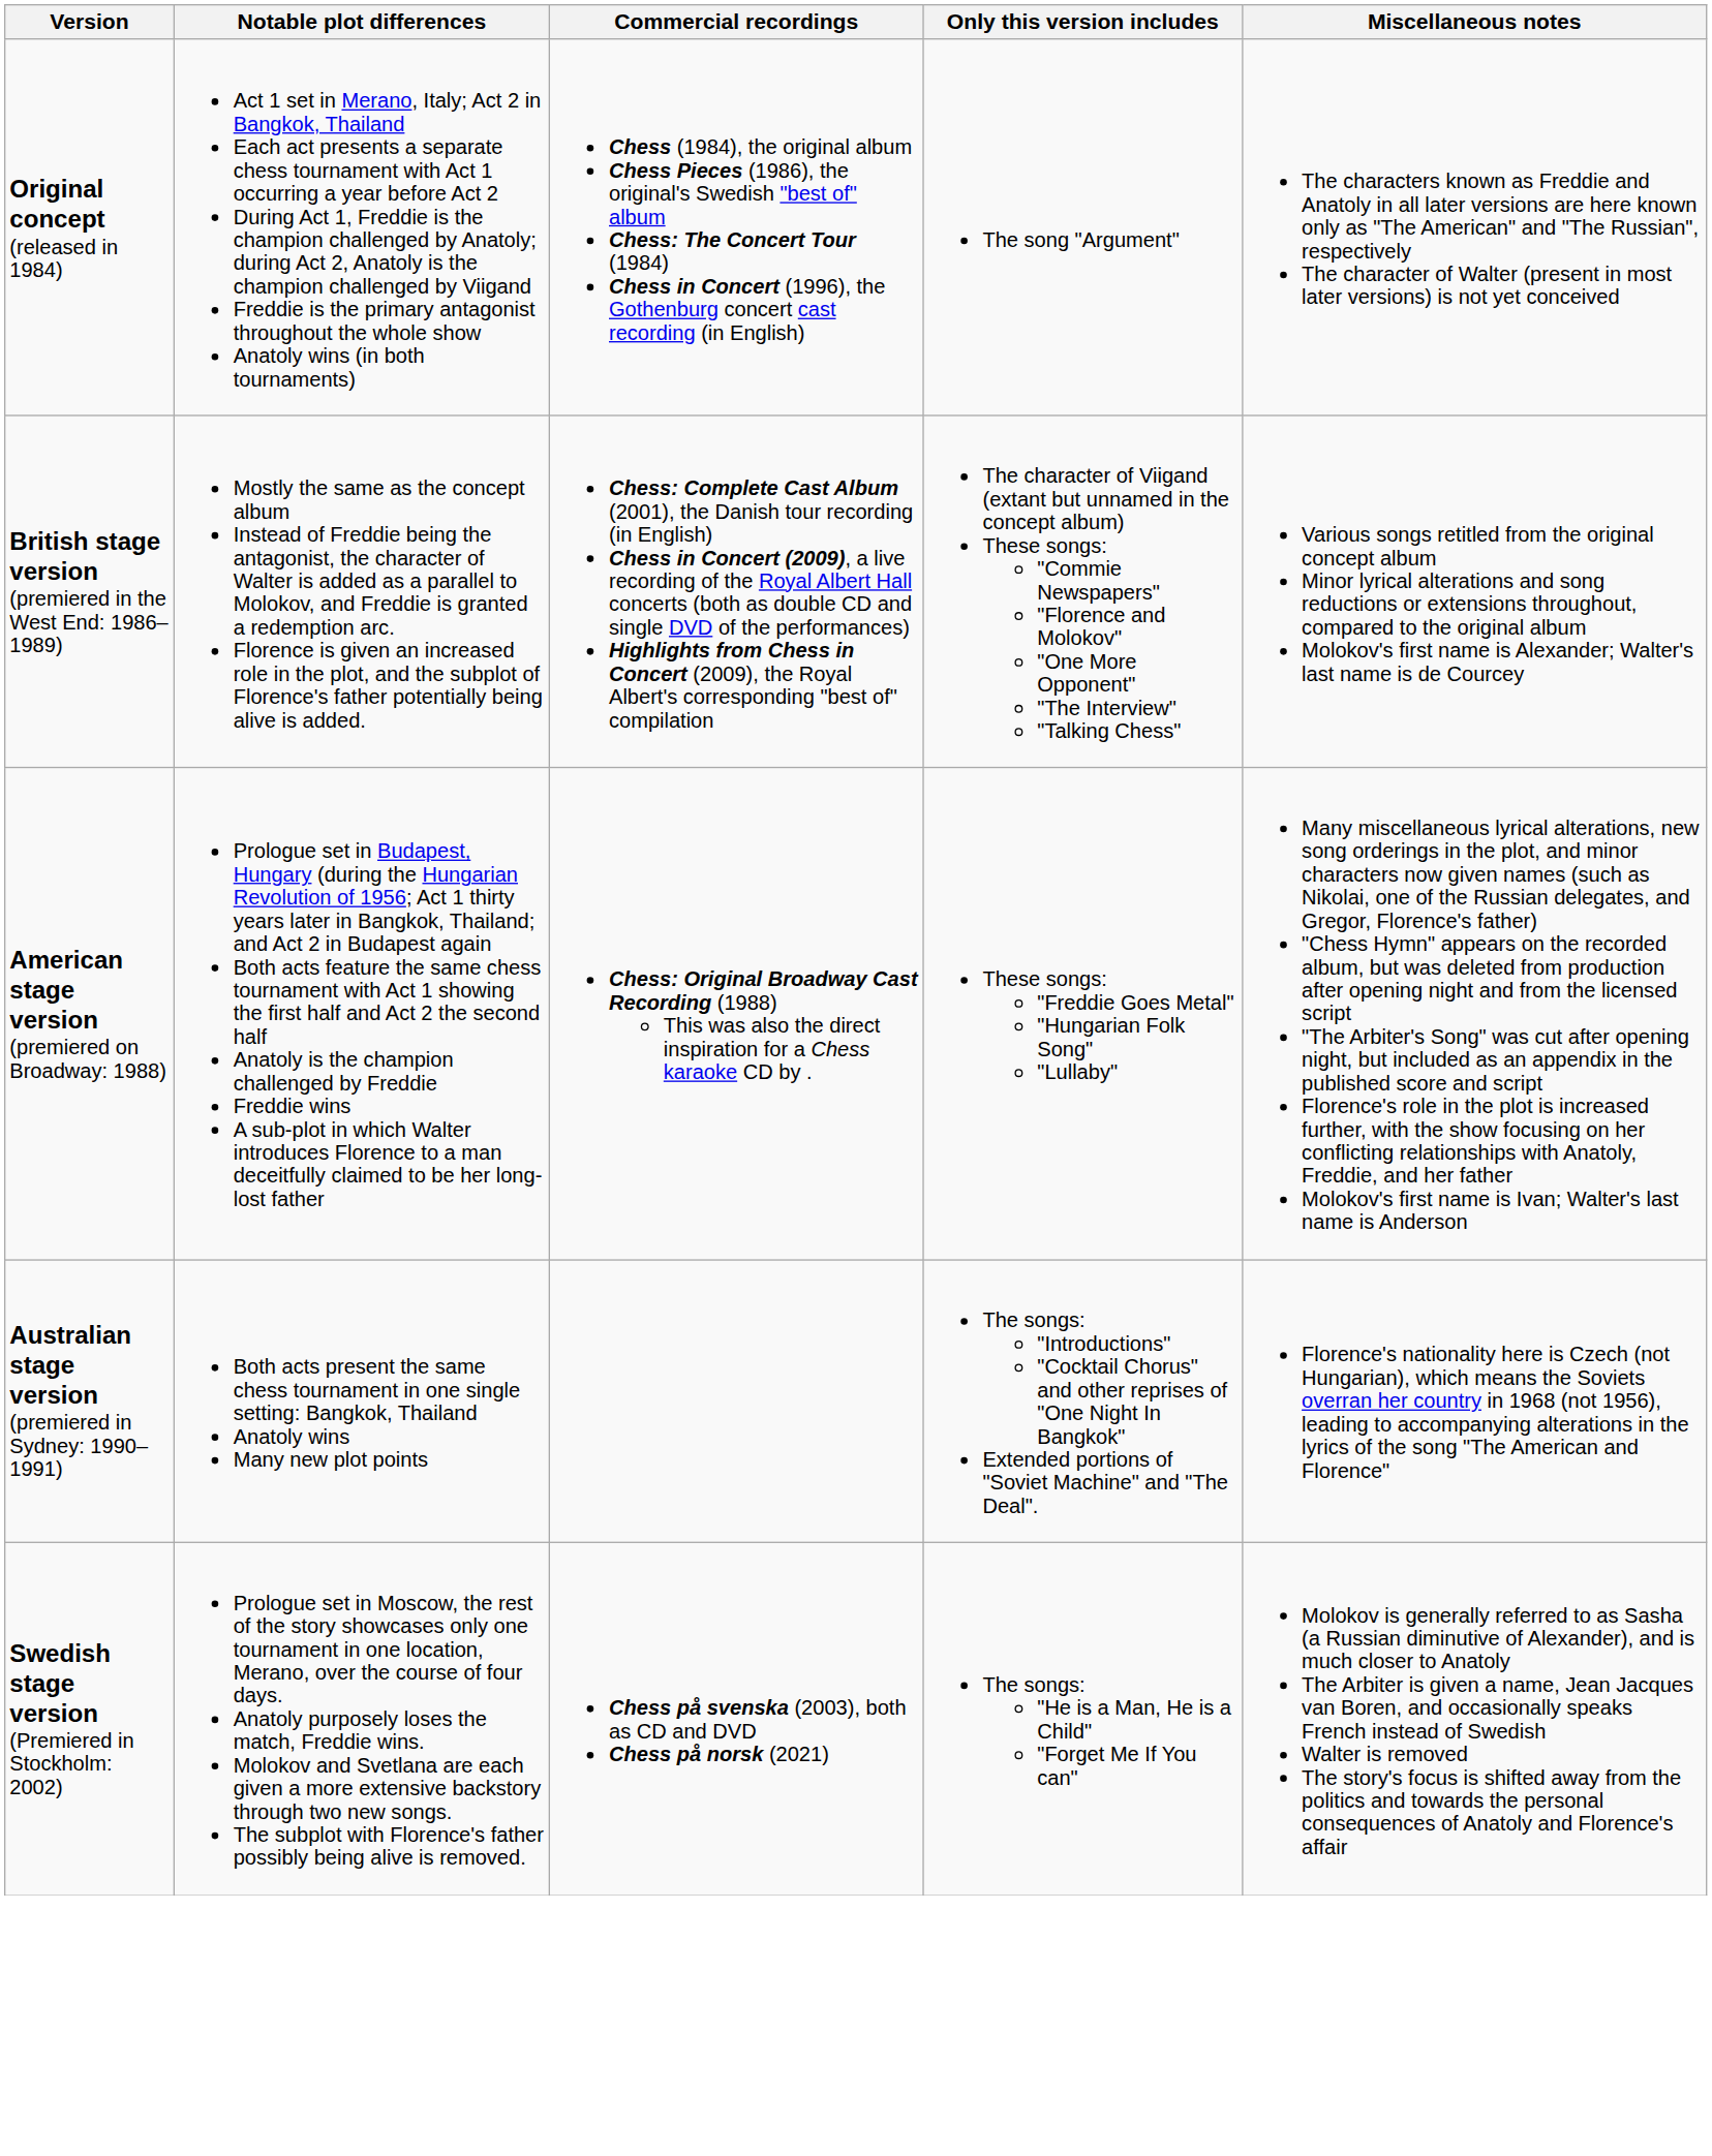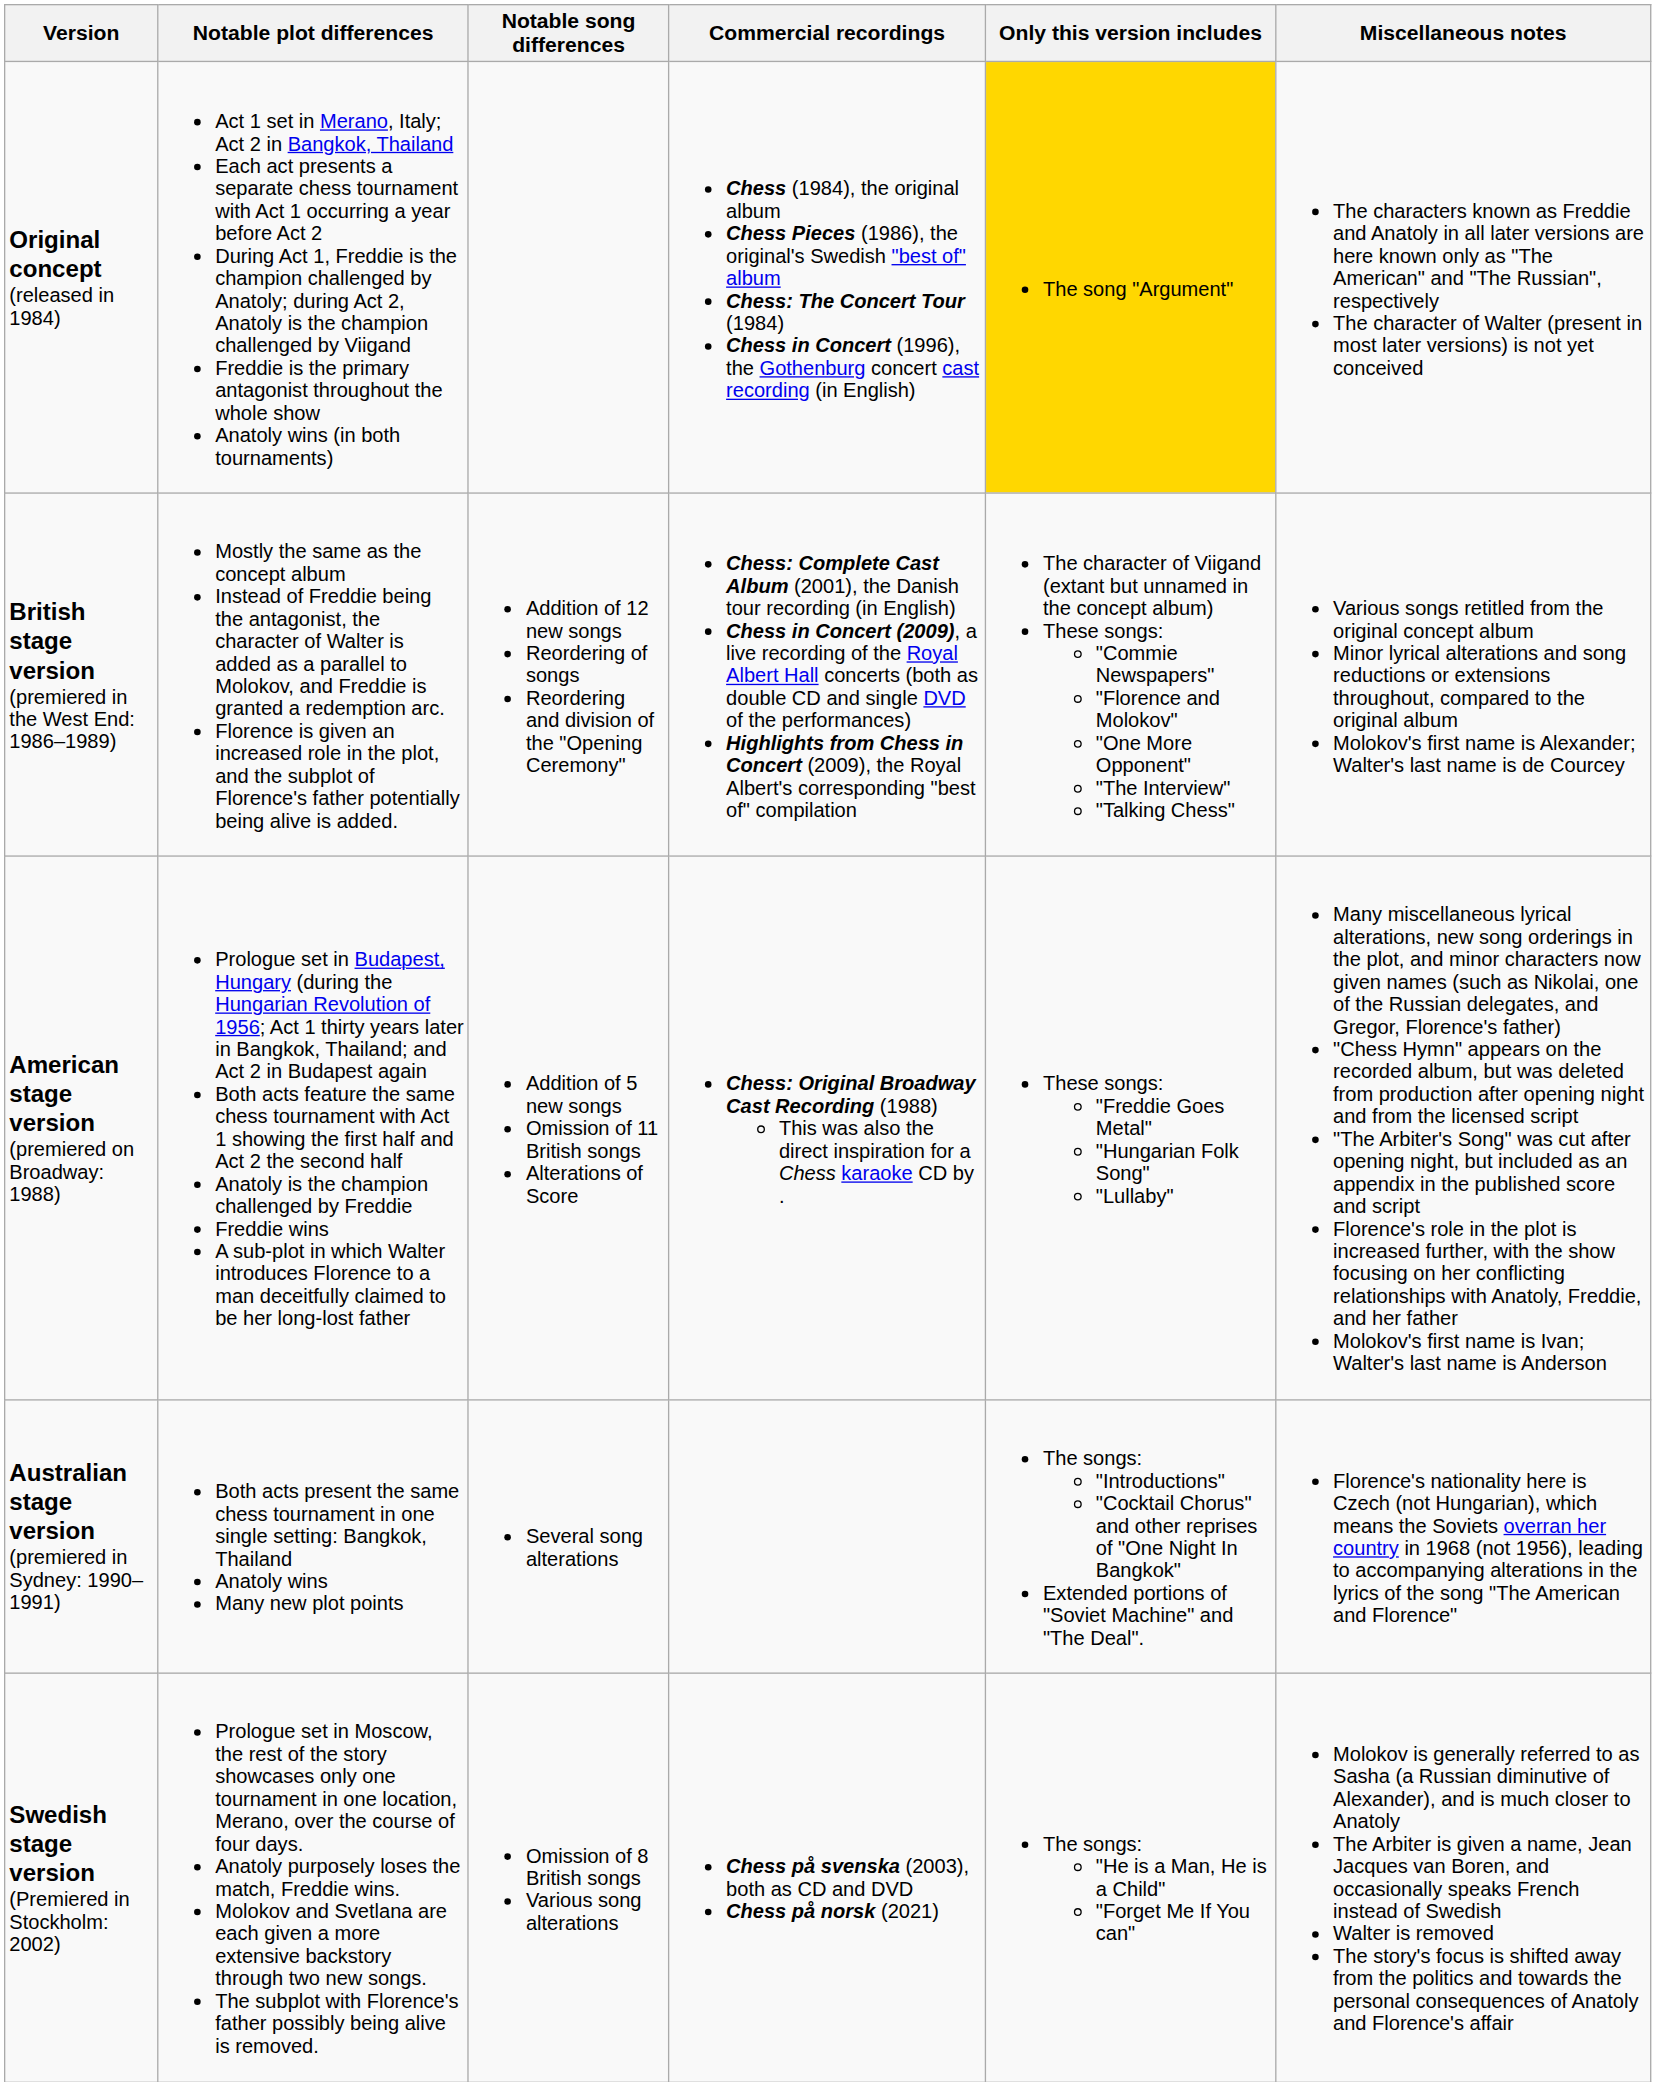+ column: Notable song differences | Addition of 12 new songs Reordering of songs Reordering and division of the "Opening Ceremony" | Addition of 5 new songs Omission of 11 British songs Alterations of Score | Several song alterations | Omission of 8 British songs Various song alterations
Original concept (released in 1984) | Only this version includes: no background -> gold background
